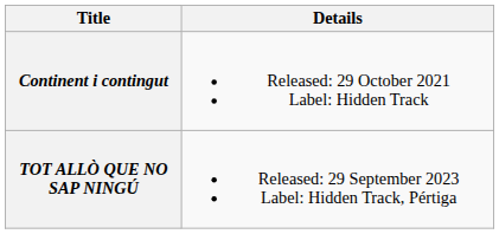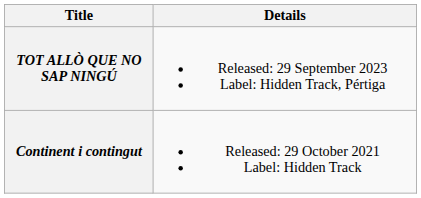rows swapped: Continent i contingut <-> TOT ALLÒ QUE NO SAP NINGÚ
